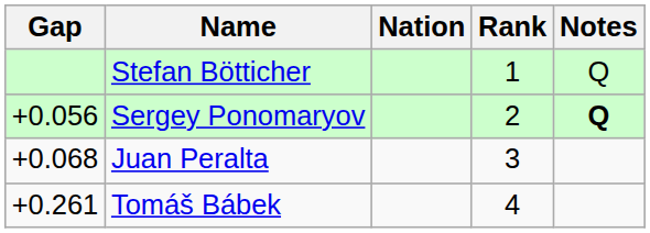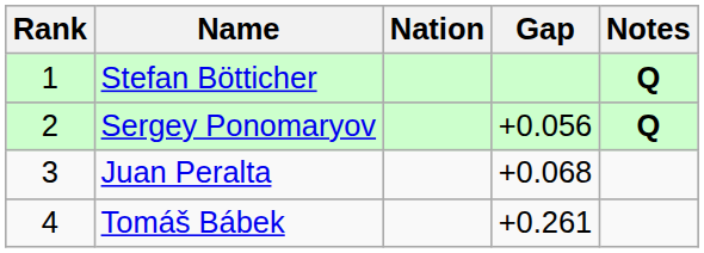columns swapped: Rank <-> Gap
Stefan Bötticher | Notes: normal -> bold
